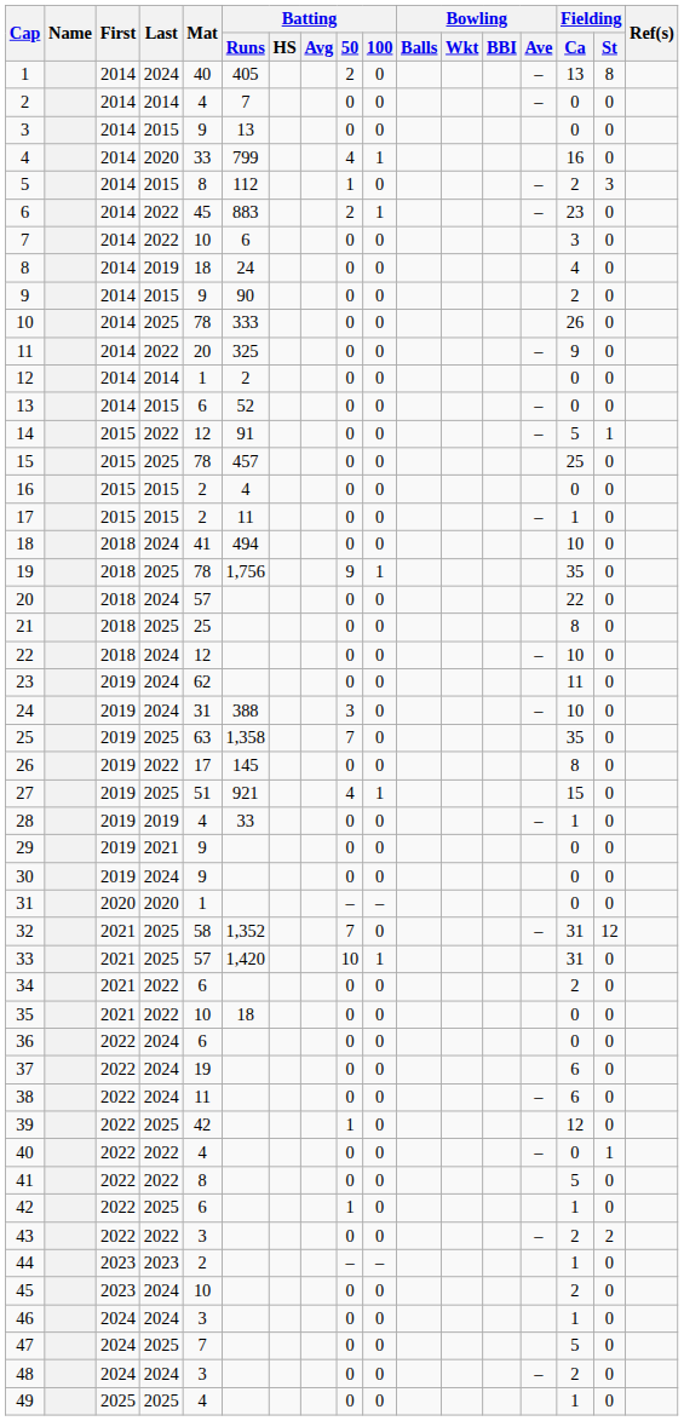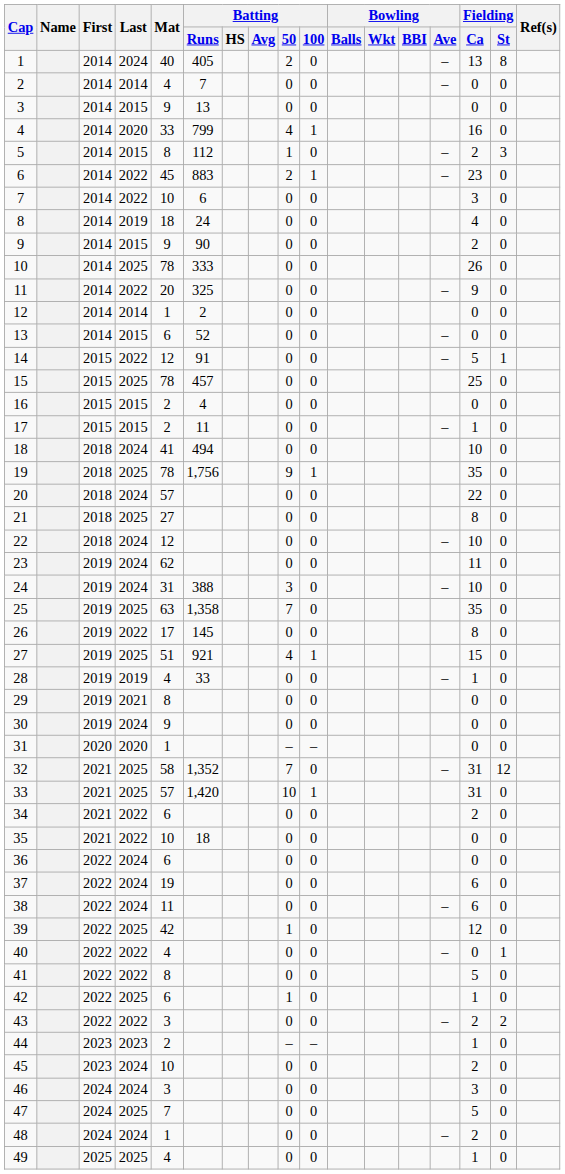21 | Mat: 25 -> 27
29 | Mat: 9 -> 8
46 | Fielding / Ca: 1 -> 3
48 | Mat: 3 -> 1
